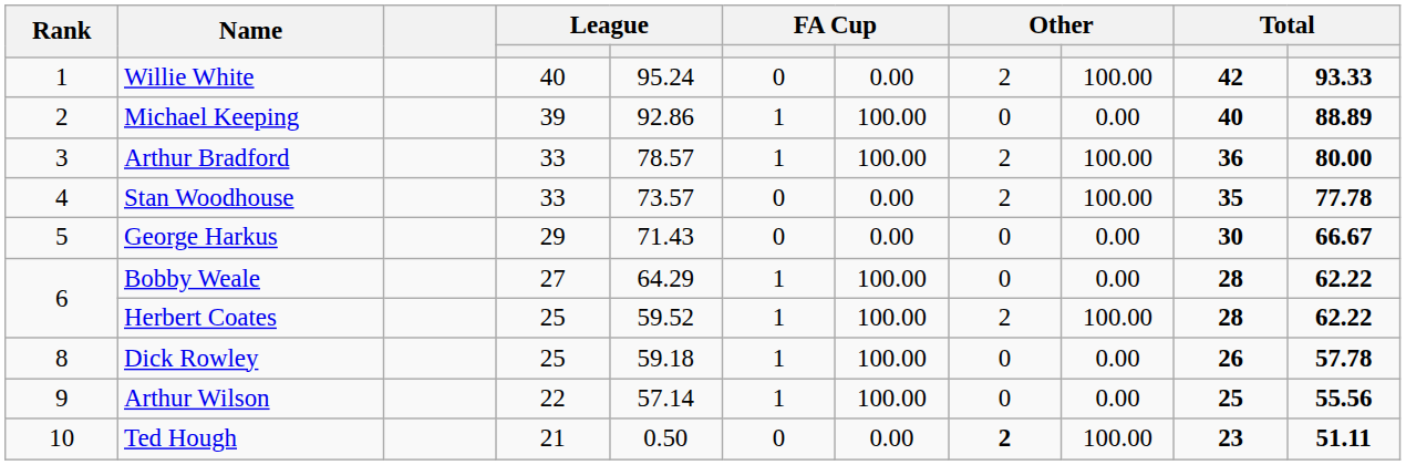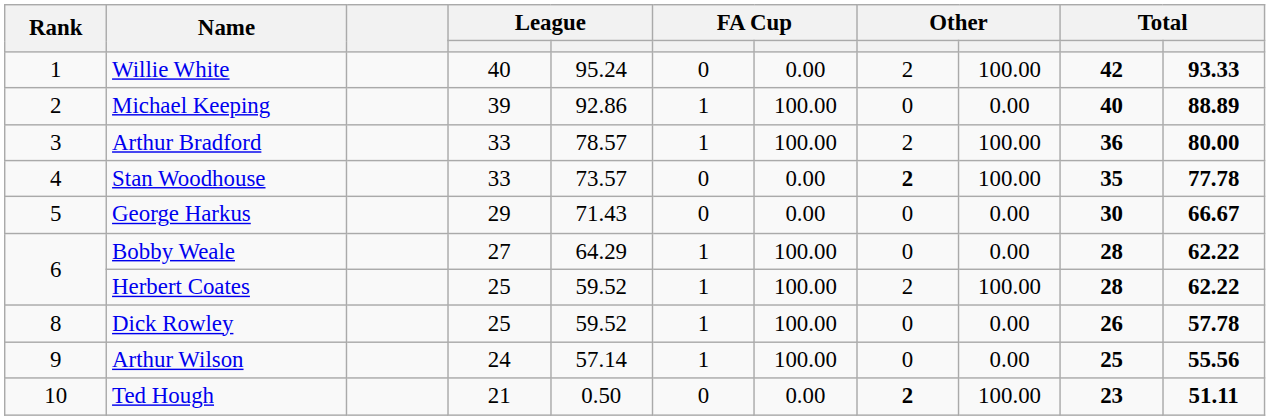Stan Woodhouse | column 8: normal -> bold
Dick Rowley | column 5: 59.18 -> 59.52
Arthur Wilson | column 4: 22 -> 24
